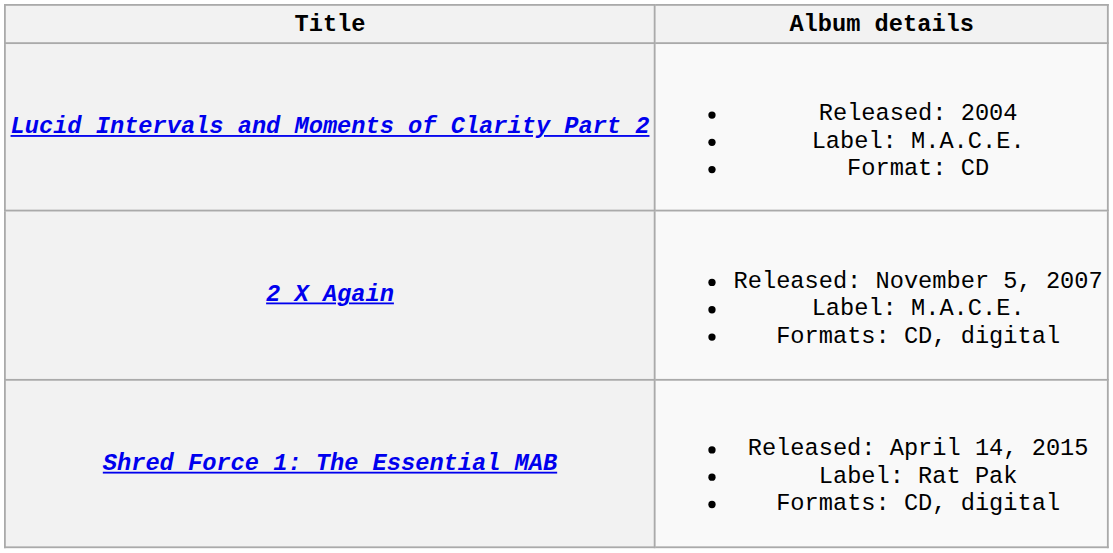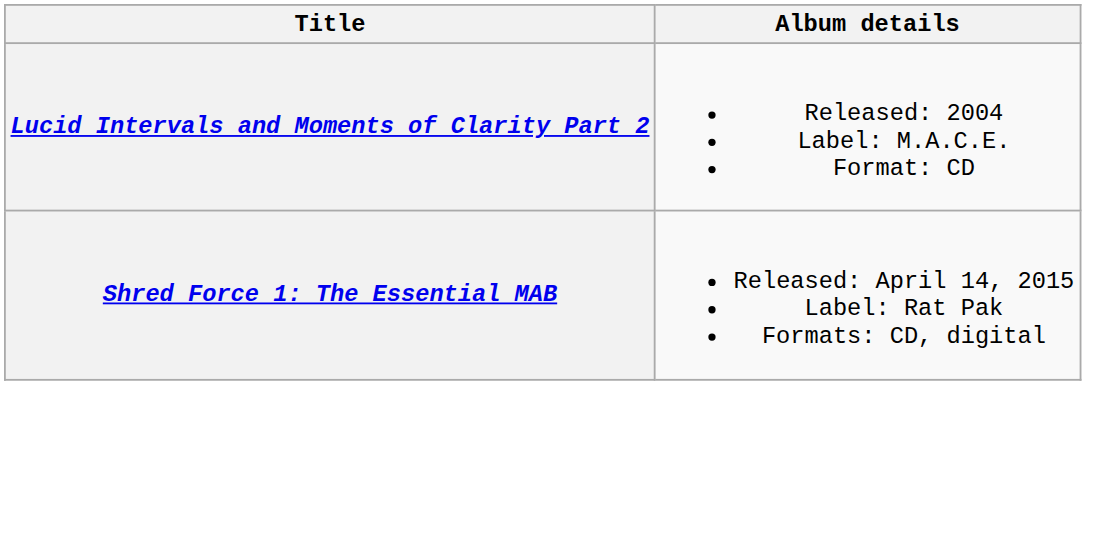- row: 2 X Again | Released: November 5, 2007 Label: M.A.C.E. Formats: CD, digital
